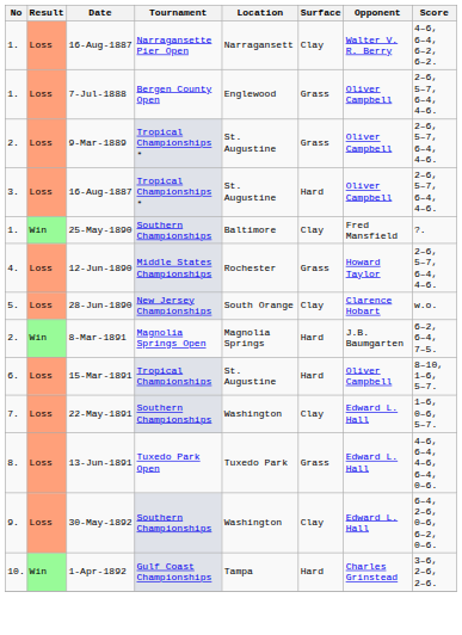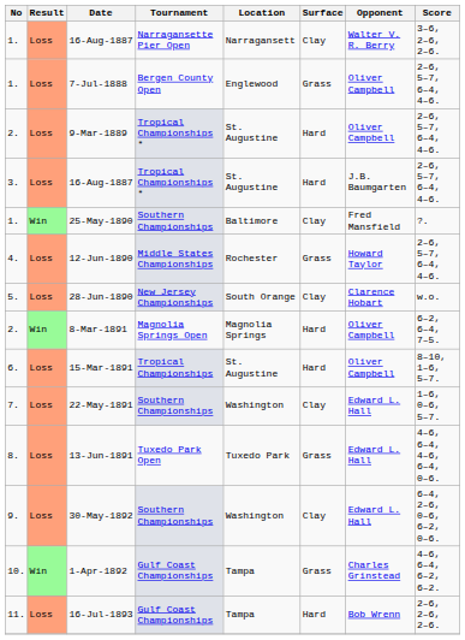1. / 16‑Aug‑1887 | Score: 4–6, 6–4, 6–2, 6–2. -> 3–6, 2–6, 2–6.
9‑Mar‑1889 | Surface: Grass -> Hard
3. / 16‑Aug‑1887 | Opponent: Oliver Campbell -> J.B. Baumgarten
8-Mar-1891 | Opponent: J.B. Baumgarten -> Oliver Campbell
1-Apr-1892 | Surface: Hard -> Grass
1-Apr-1892 | Score: 3–6, 2–6, 2–6. -> 4–6, 6–4, 6–2, 6–2.
+ row: 11. | Loss | 16‑Jul‑1893 | Gulf Coast Championships | Tampa | Hard | Bob Wrenn | 2–6, 2–6, 2–6.
